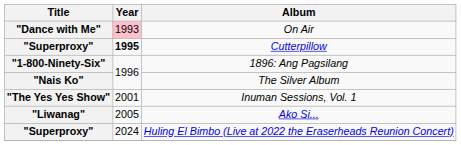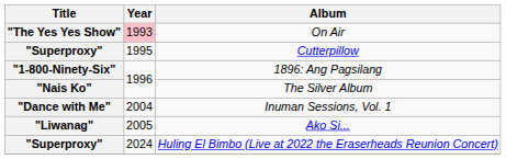On Air | Title: "Dance with Me" -> "The Yes Yes Show"
Cutterpillow | Year: bold -> normal
Inuman Sessions, Vol. 1 | Title: "The Yes Yes Show" -> "Dance with Me"
Inuman Sessions, Vol. 1 | Year: 2001 -> 2004
